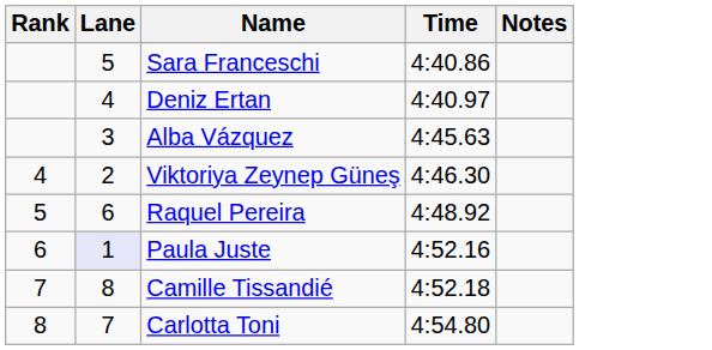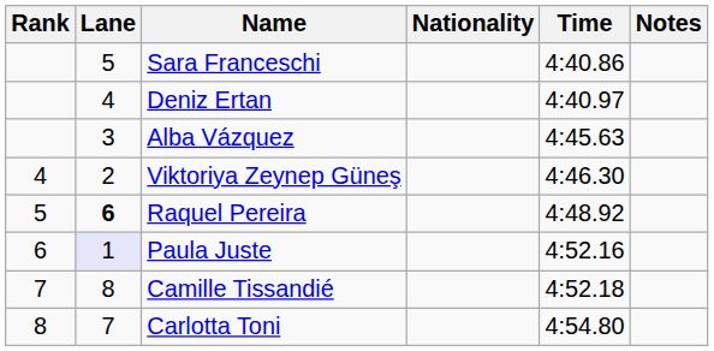+ column: Nationality
Raquel Pereira | Lane: normal -> bold
